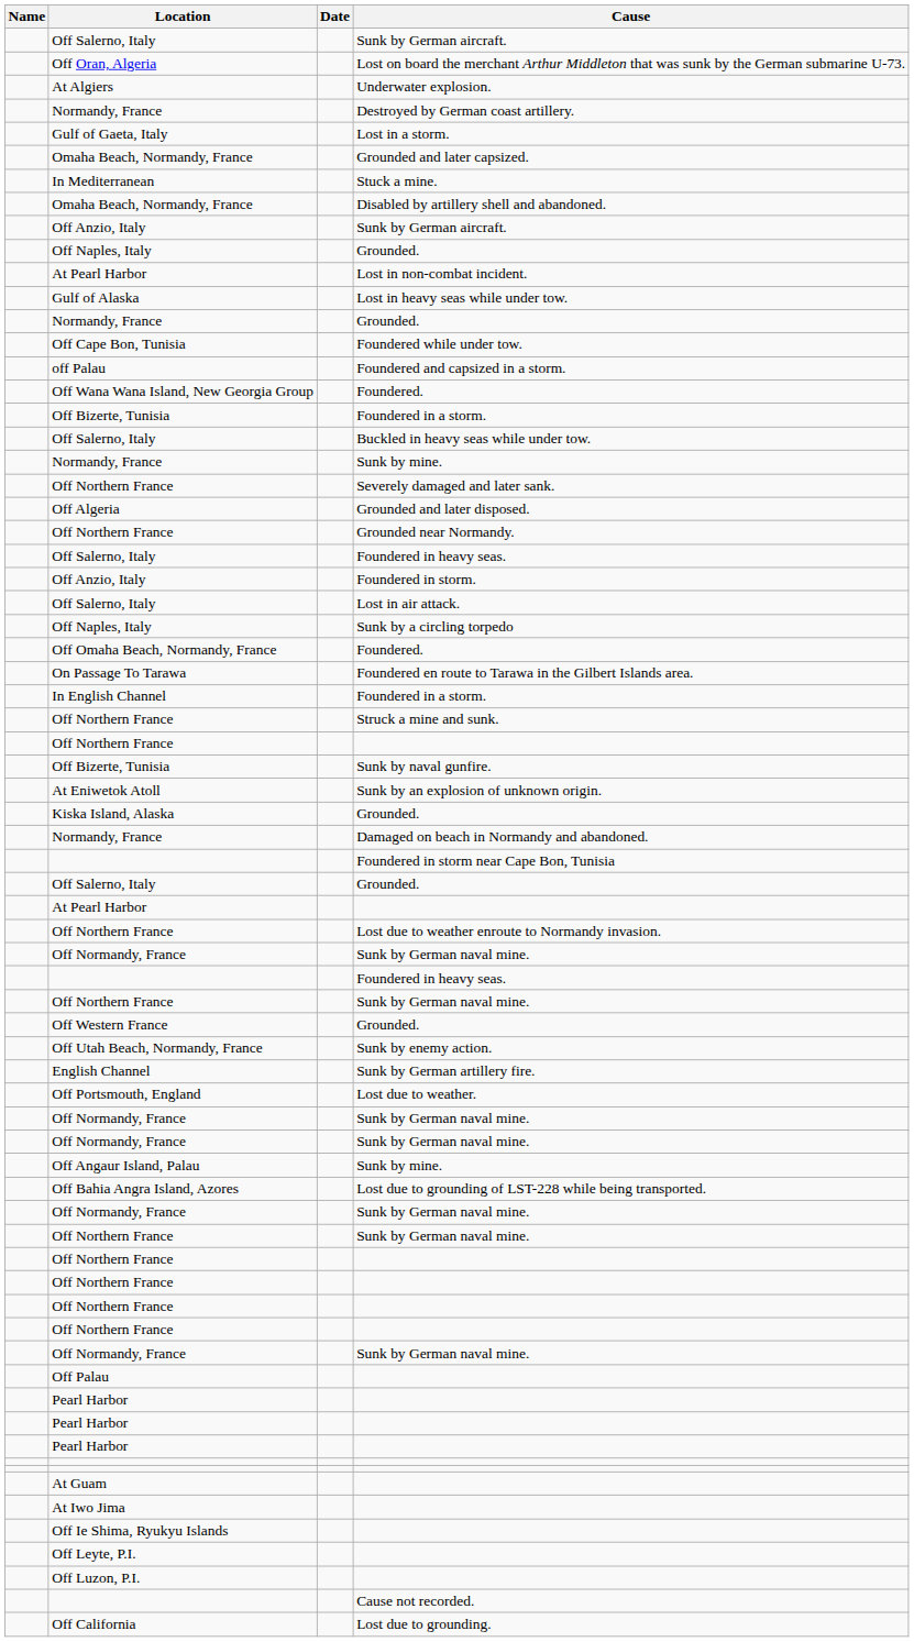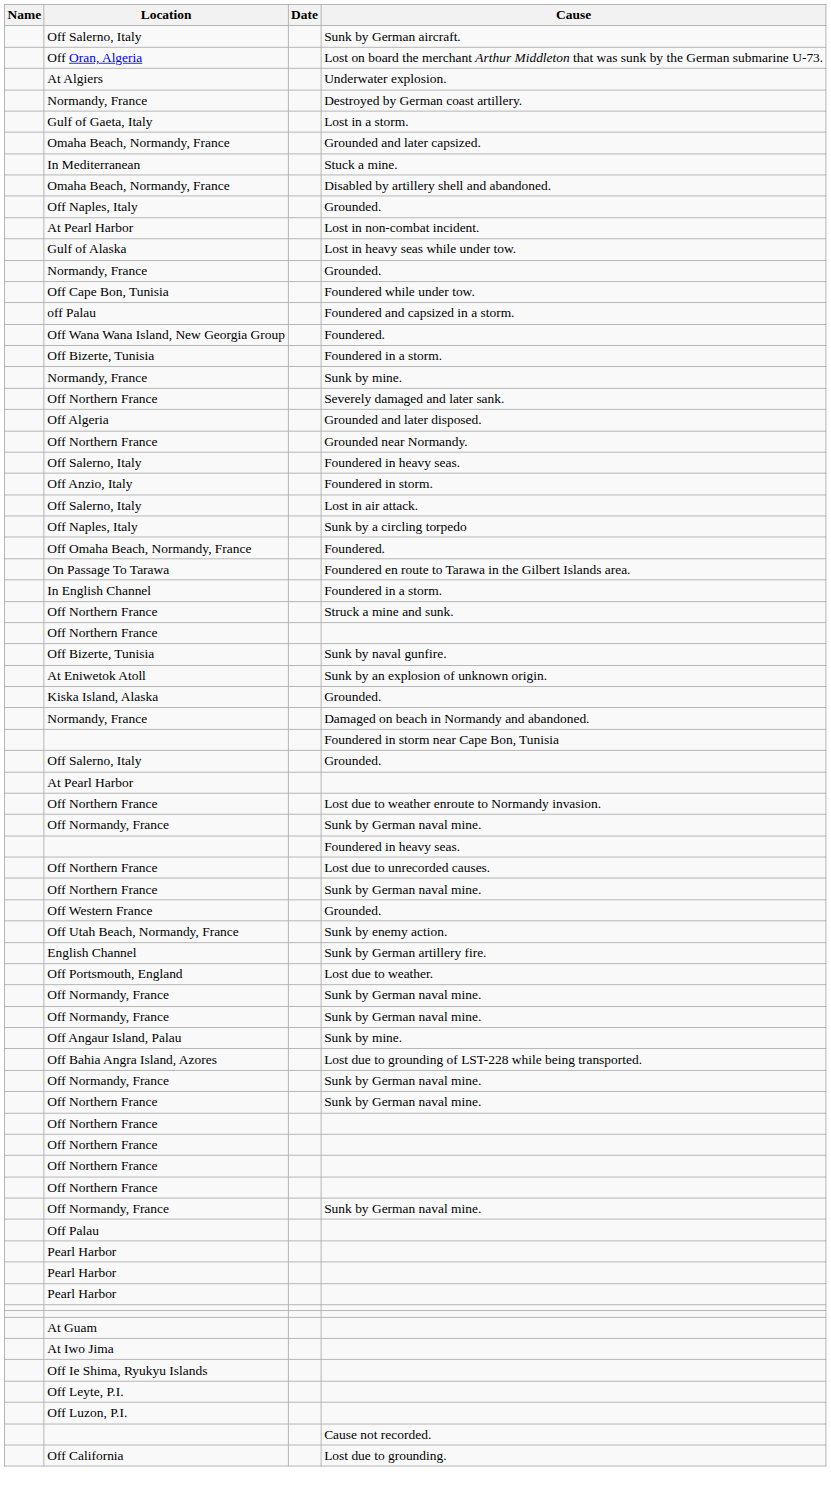- row: Off Anzio, Italy | Sunk by German aircraft.
- row: Off Salerno, Italy | Buckled in heavy seas while under tow.
+ row: Off Northern France | Lost due to unrecorded causes.
